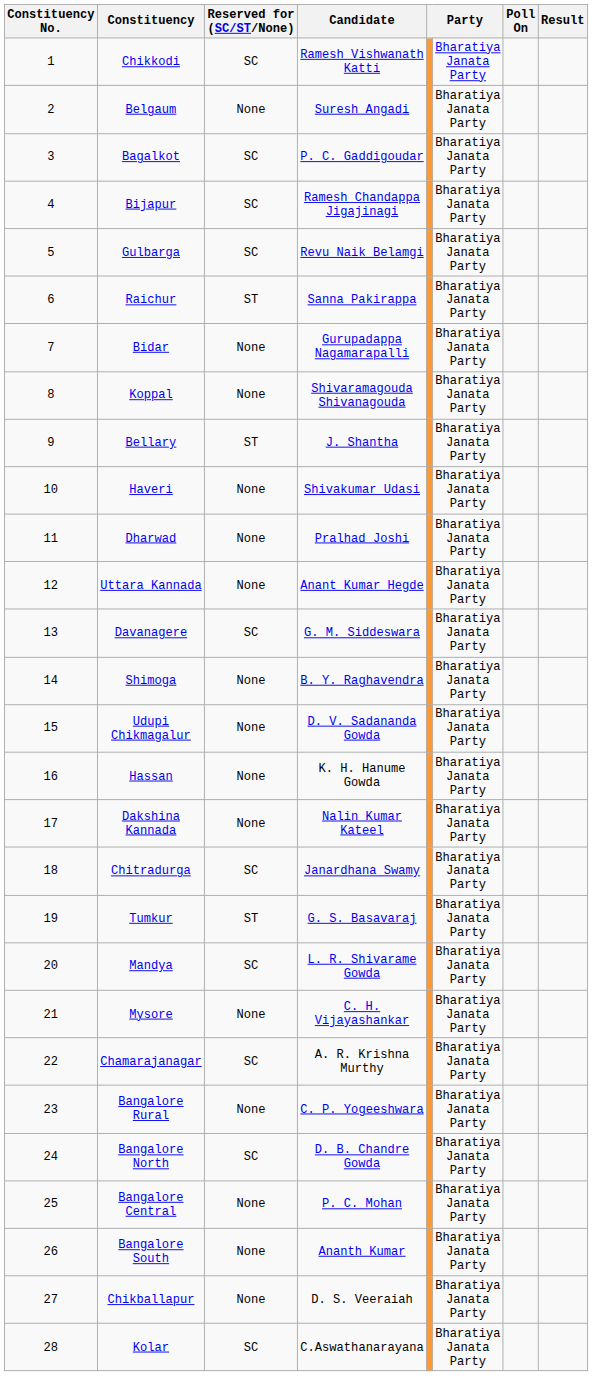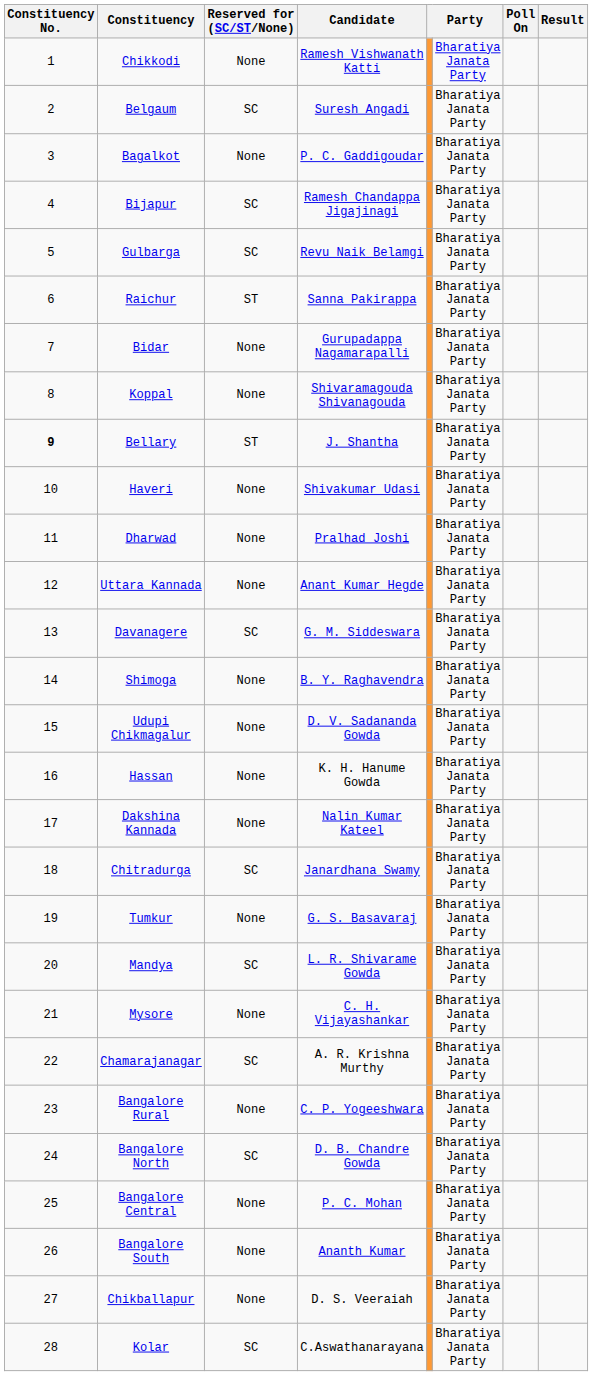Chikkodi | Reserved for (SC/ST/None): SC -> None
Belgaum | Reserved for (SC/ST/None): None -> SC
Bagalkot | Reserved for (SC/ST/None): SC -> None
Bellary | Constituency No.: normal -> bold
Tumkur | Reserved for (SC/ST/None): ST -> None
